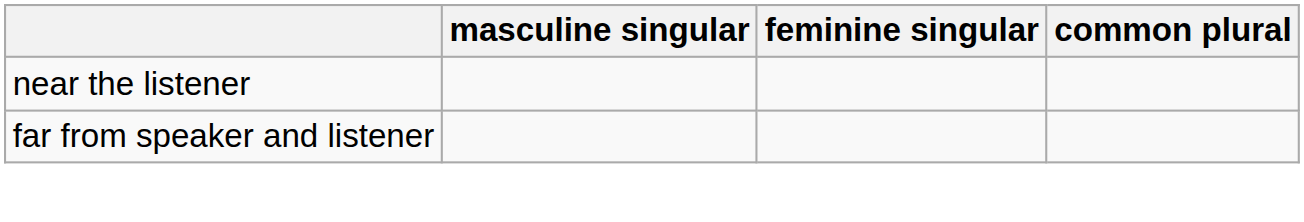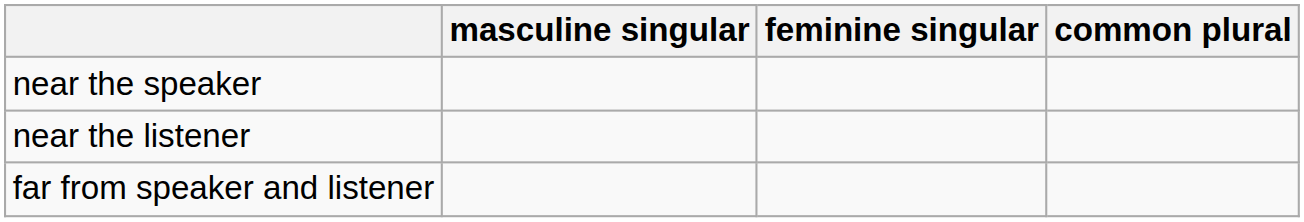+ row: near the speaker
